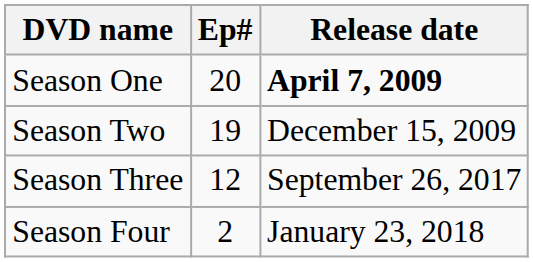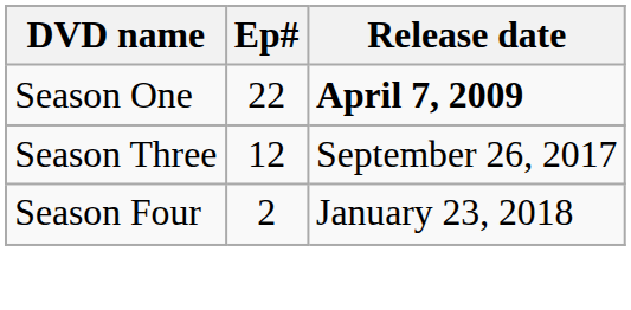Season One | Ep#: 20 -> 22
- row: Season Two | 19 | December 15, 2009
